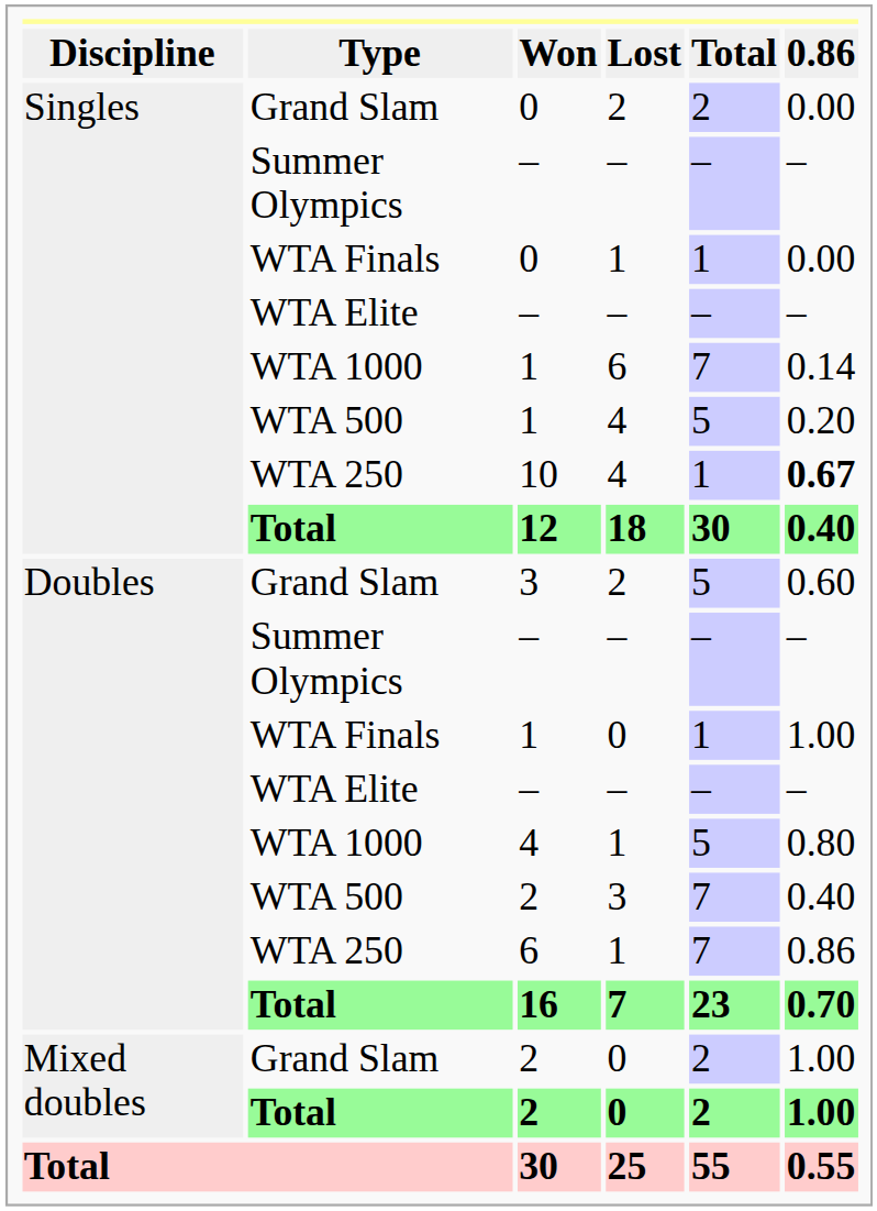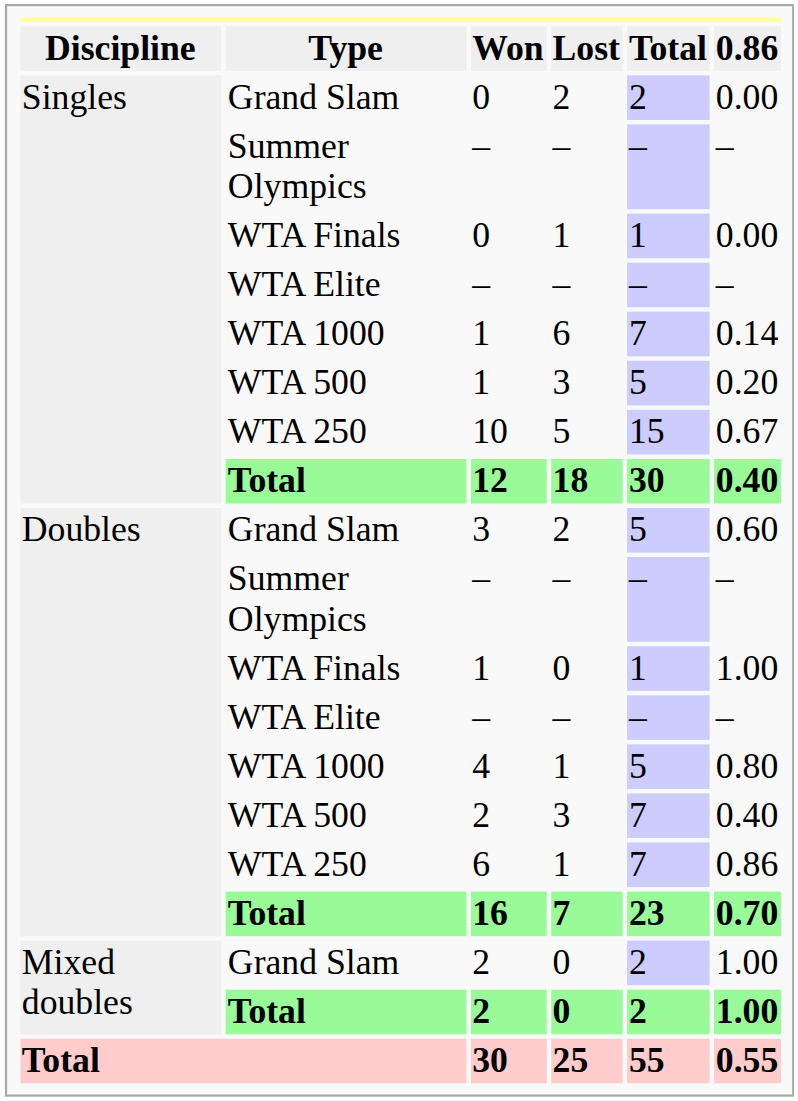WTA 500 / 1 | column 4: 4 -> 3
10 | column 4: 4 -> 5
10 | column 5: 1 -> 15
10 | column 6: bold -> normal
